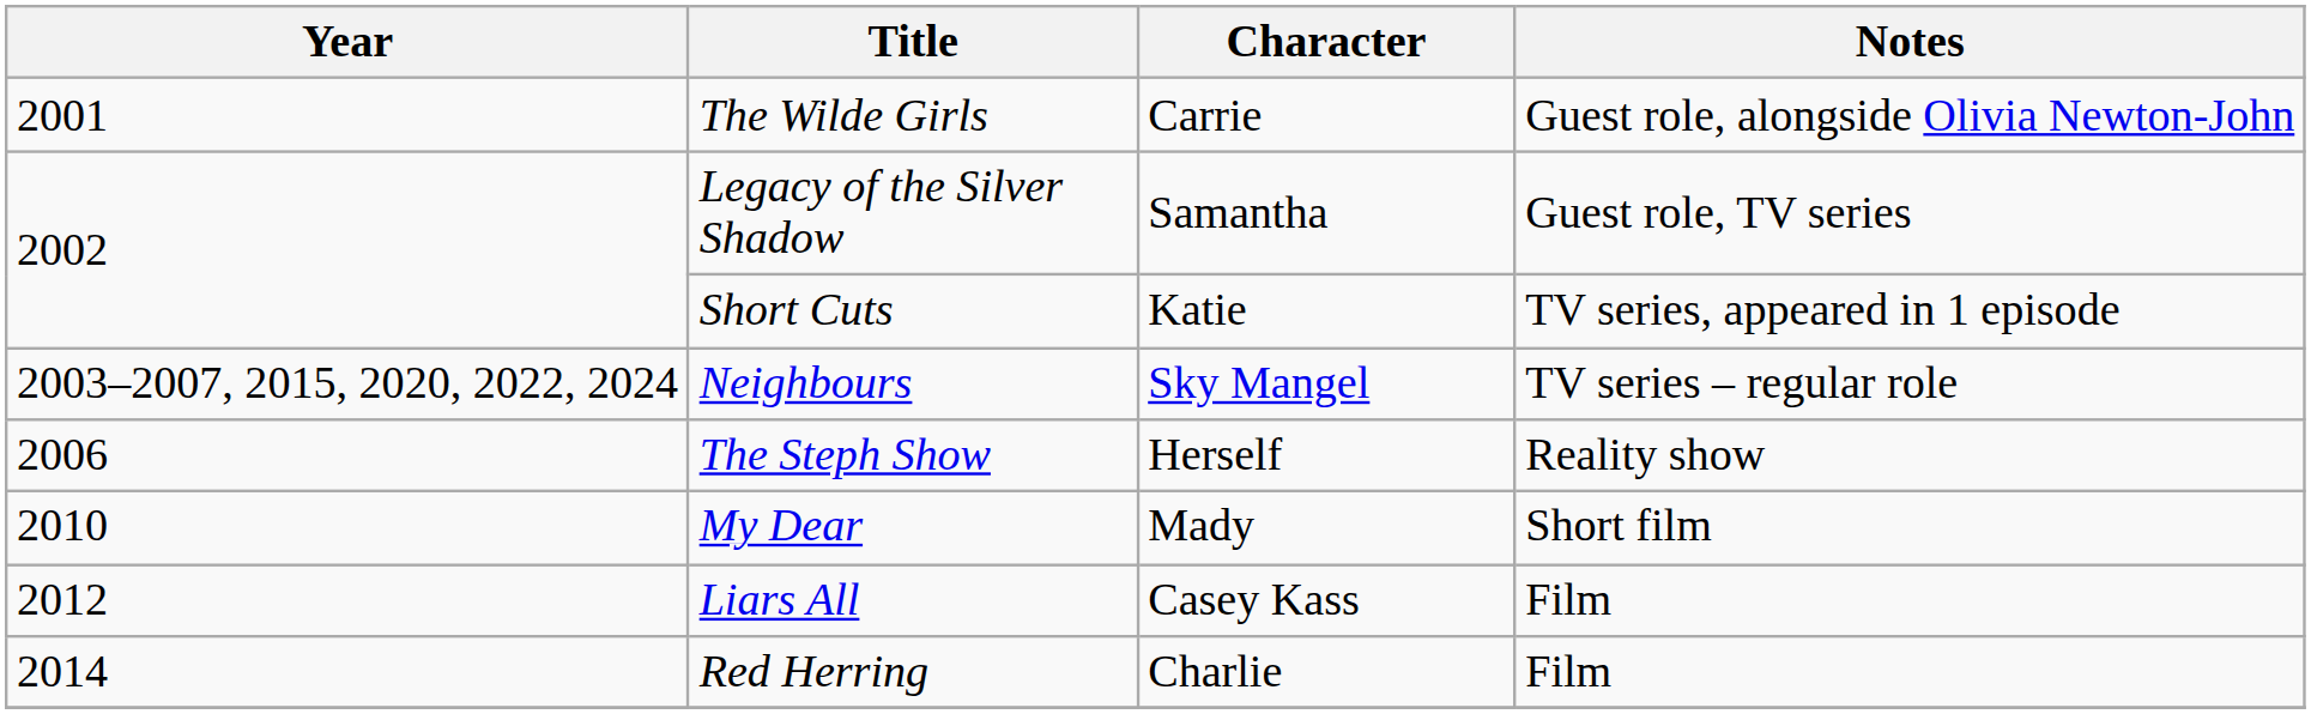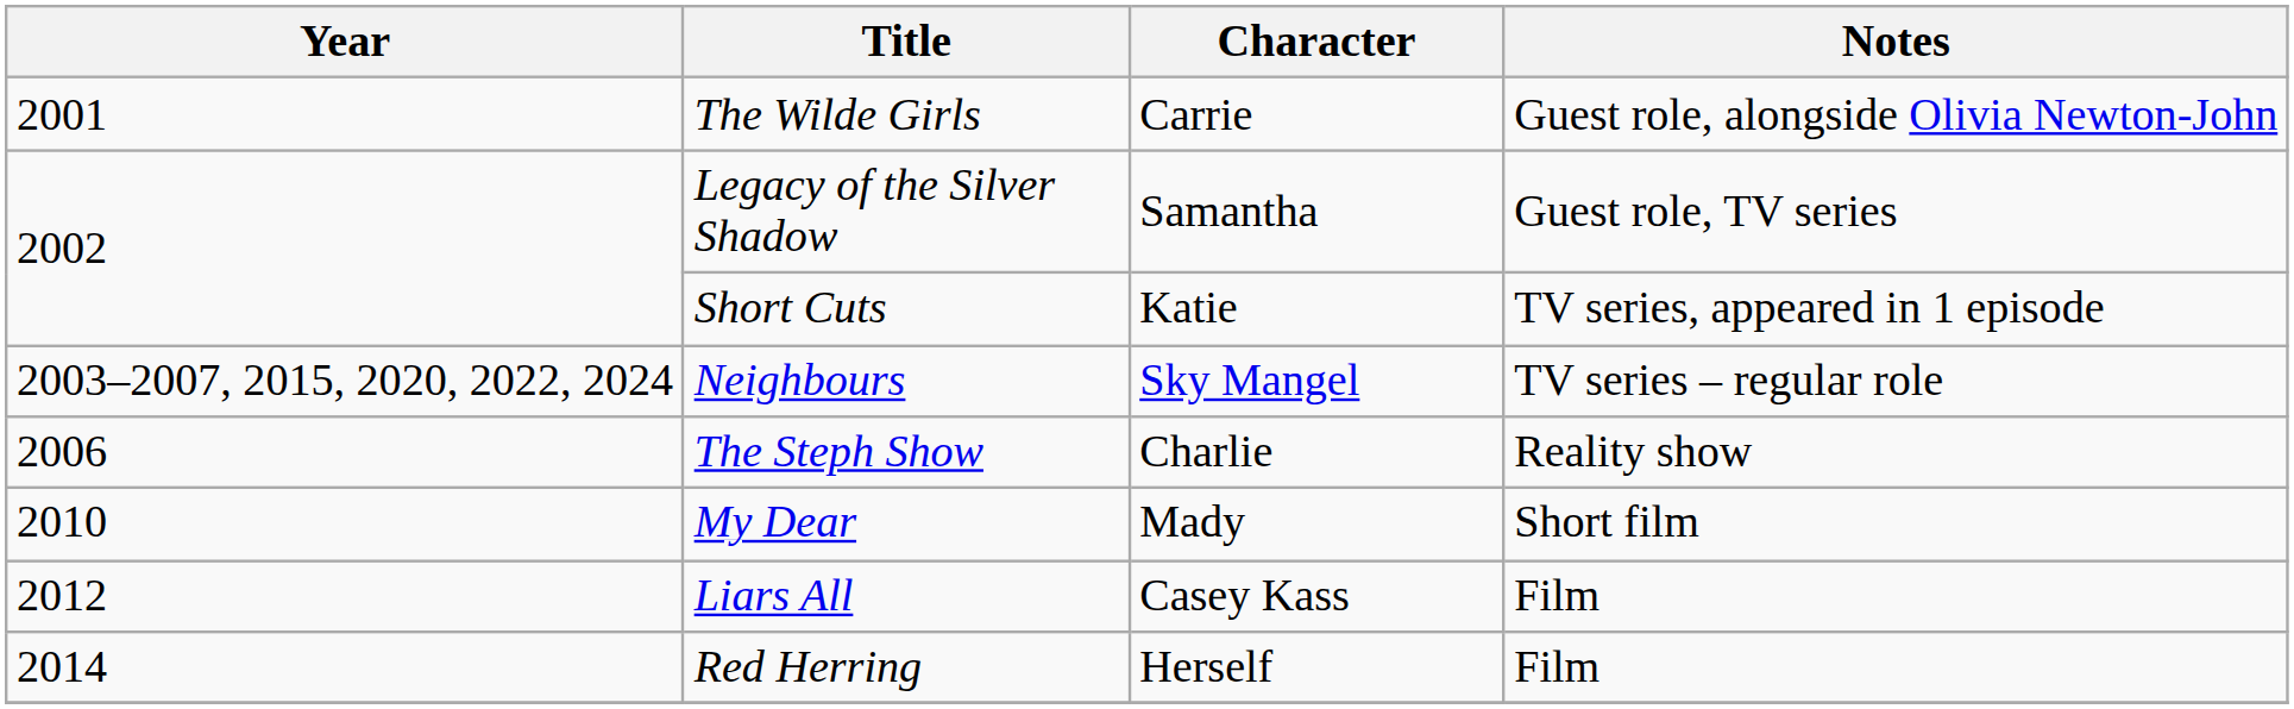The Steph Show | Character: Herself -> Charlie
Red Herring | Character: Charlie -> Herself
